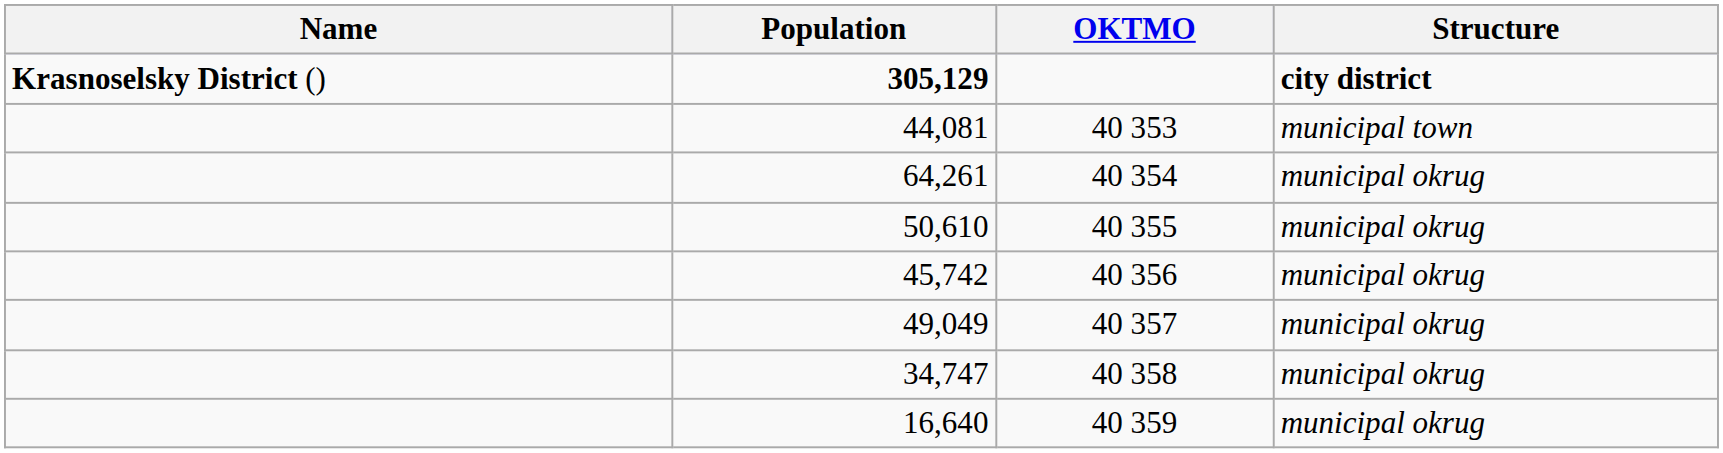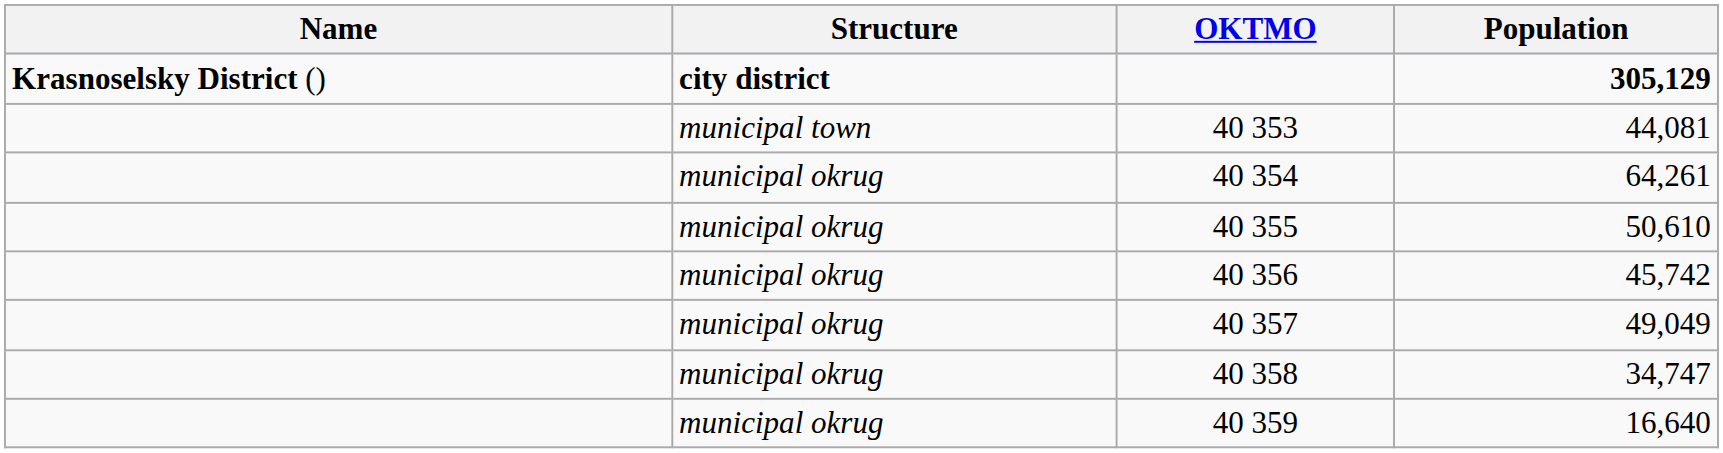columns swapped: Structure <-> Population
